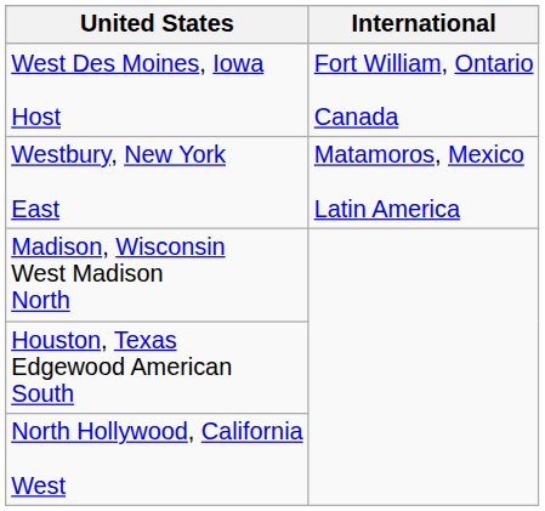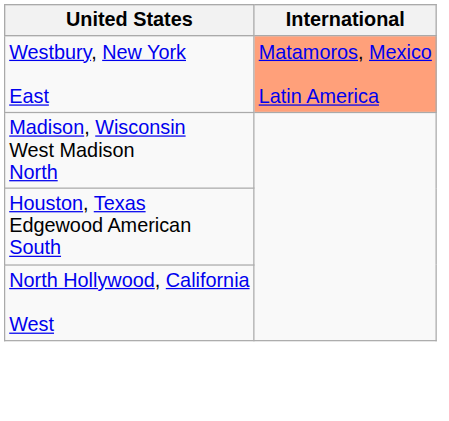- row: West Des Moines, Iowa Host | Fort William, Ontario Canada
Westbury, New York East | International: no background -> lightsalmon background
